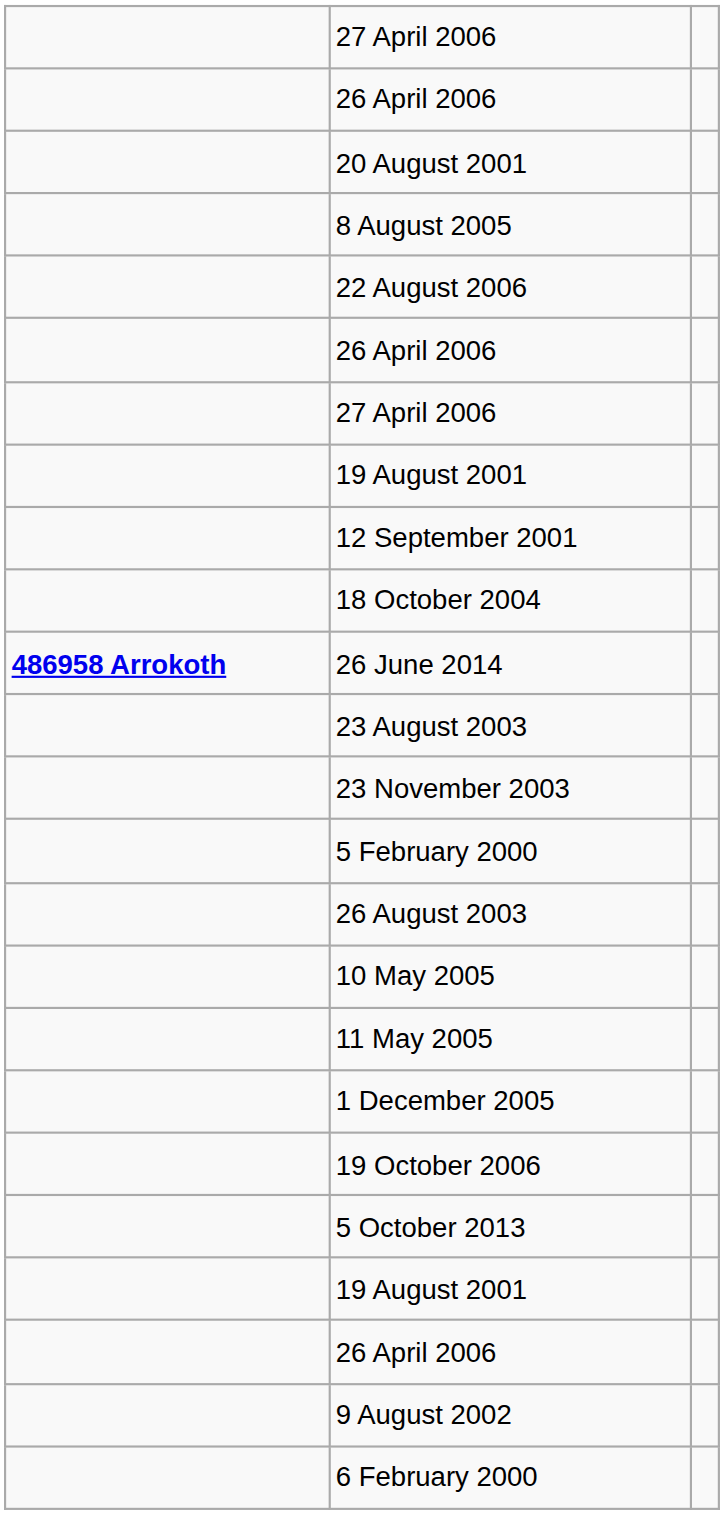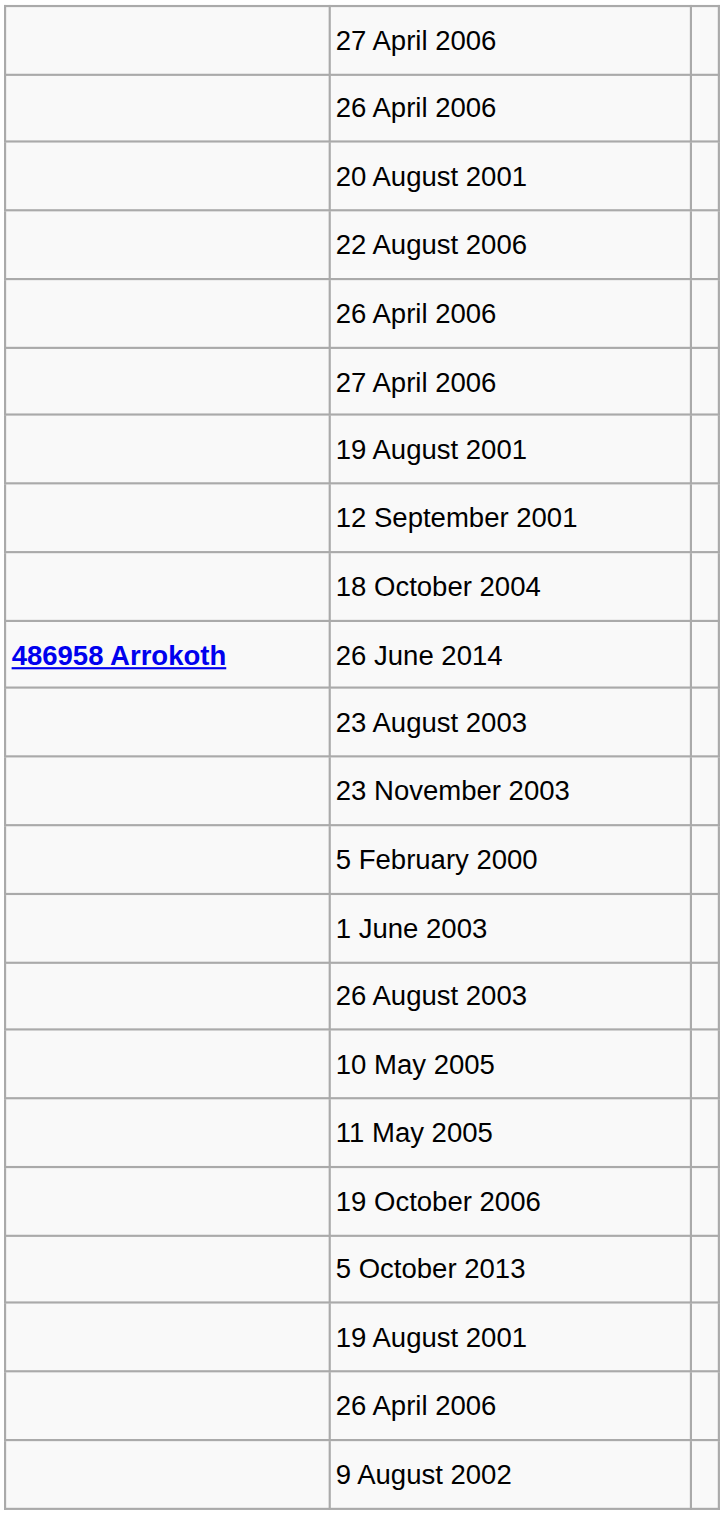- row: 8 August 2005
+ row: 1 June 2003
- row: 1 December 2005
- row: 6 February 2000
